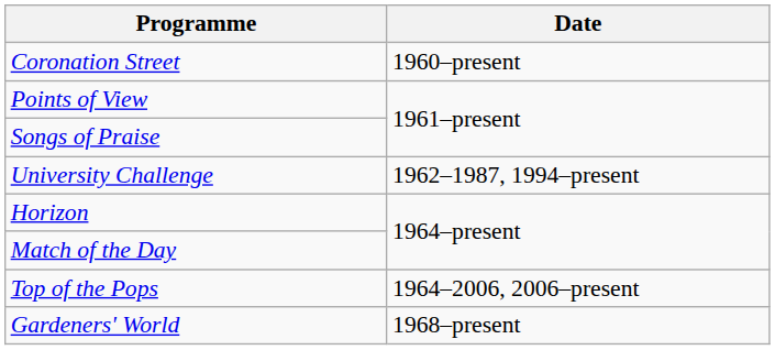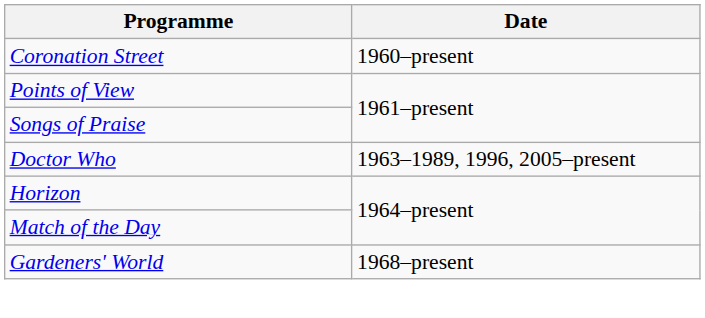- row: University Challenge | 1962–1987, 1994–present
+ row: Doctor Who | 1963–1989, 1996, 2005–present
- row: Top of the Pops | 1964–2006, 2006–present
